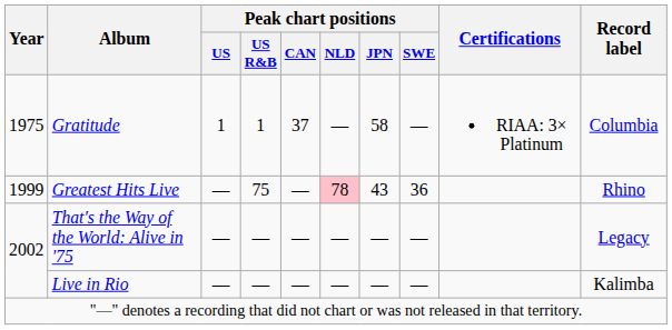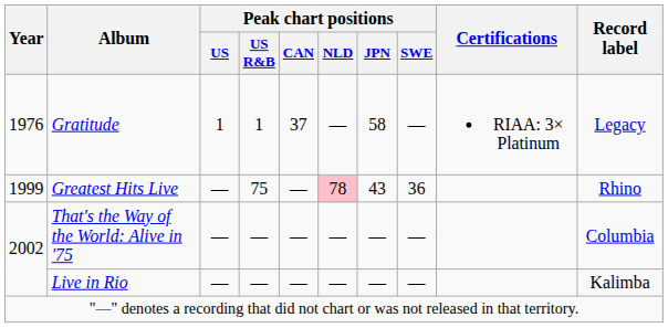Gratitude | Year: 1975 -> 1976
Gratitude | Record label: Columbia -> Legacy
That's the Way of the World: Alive in '75 | Record label: Legacy -> Columbia
